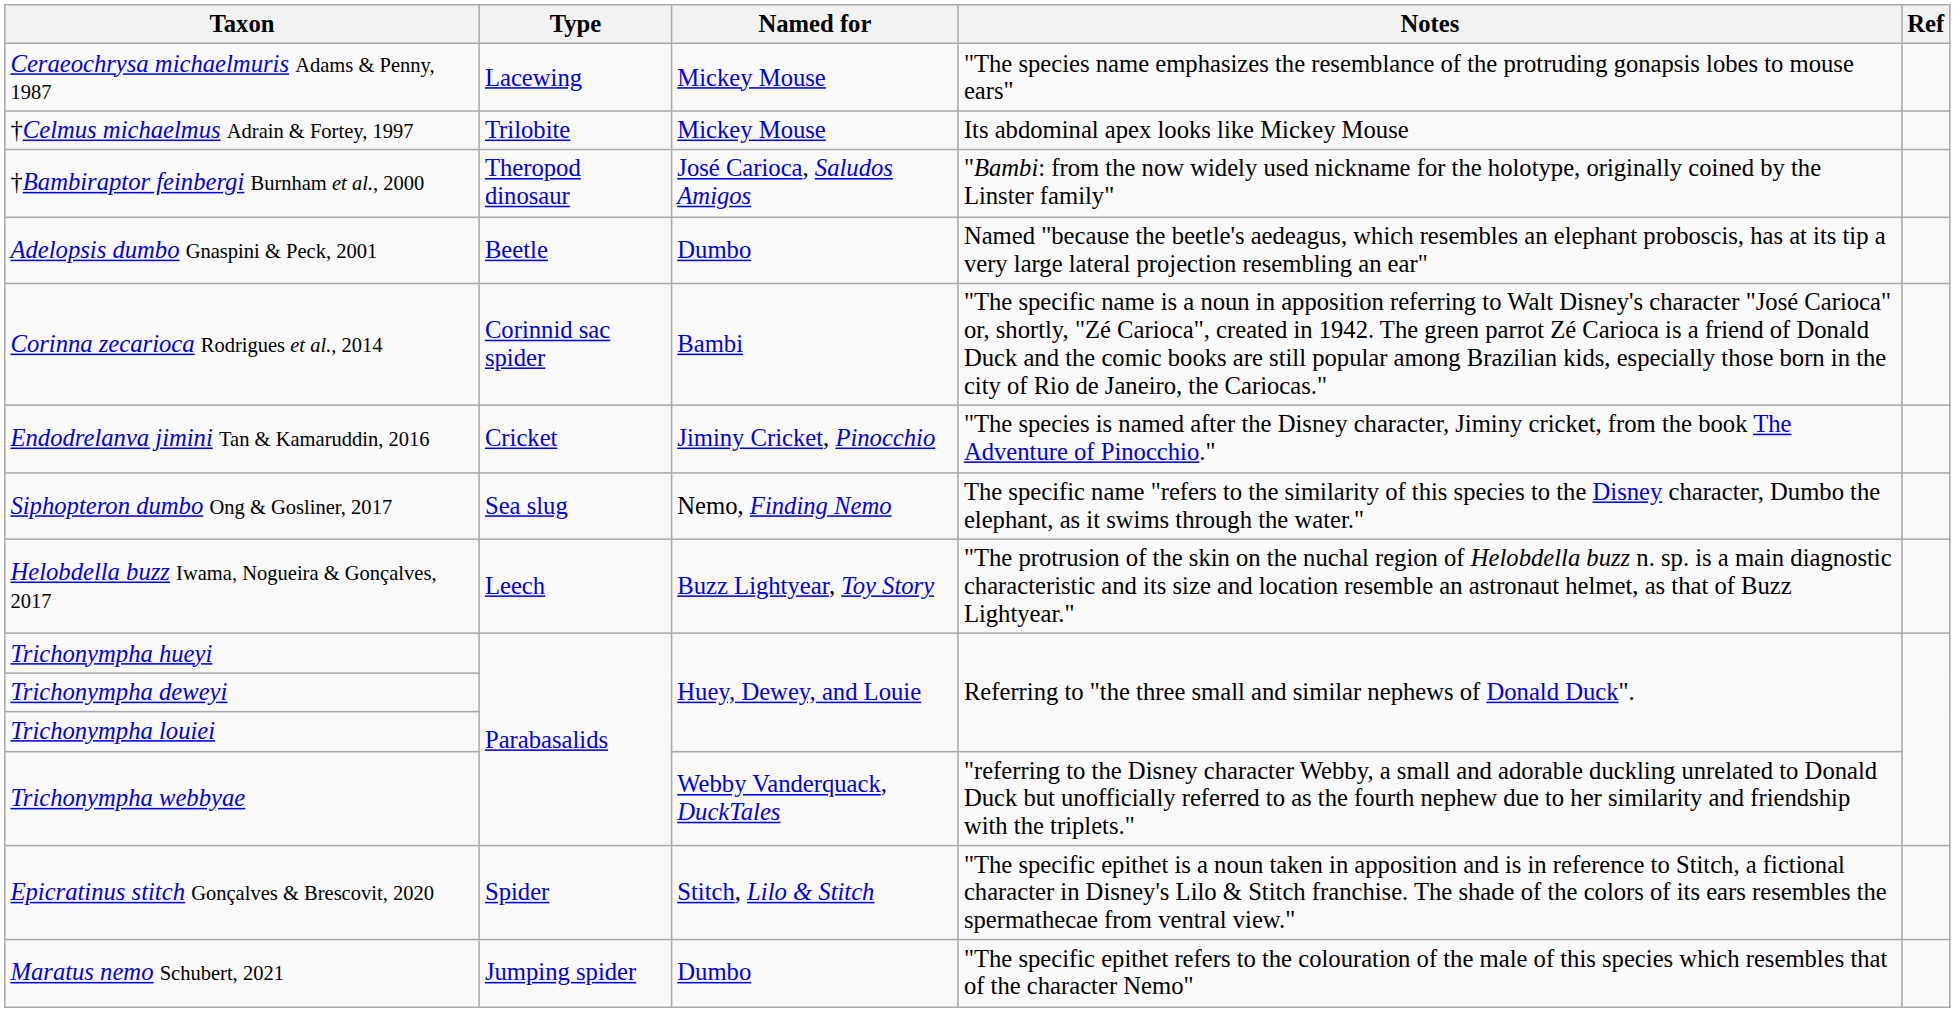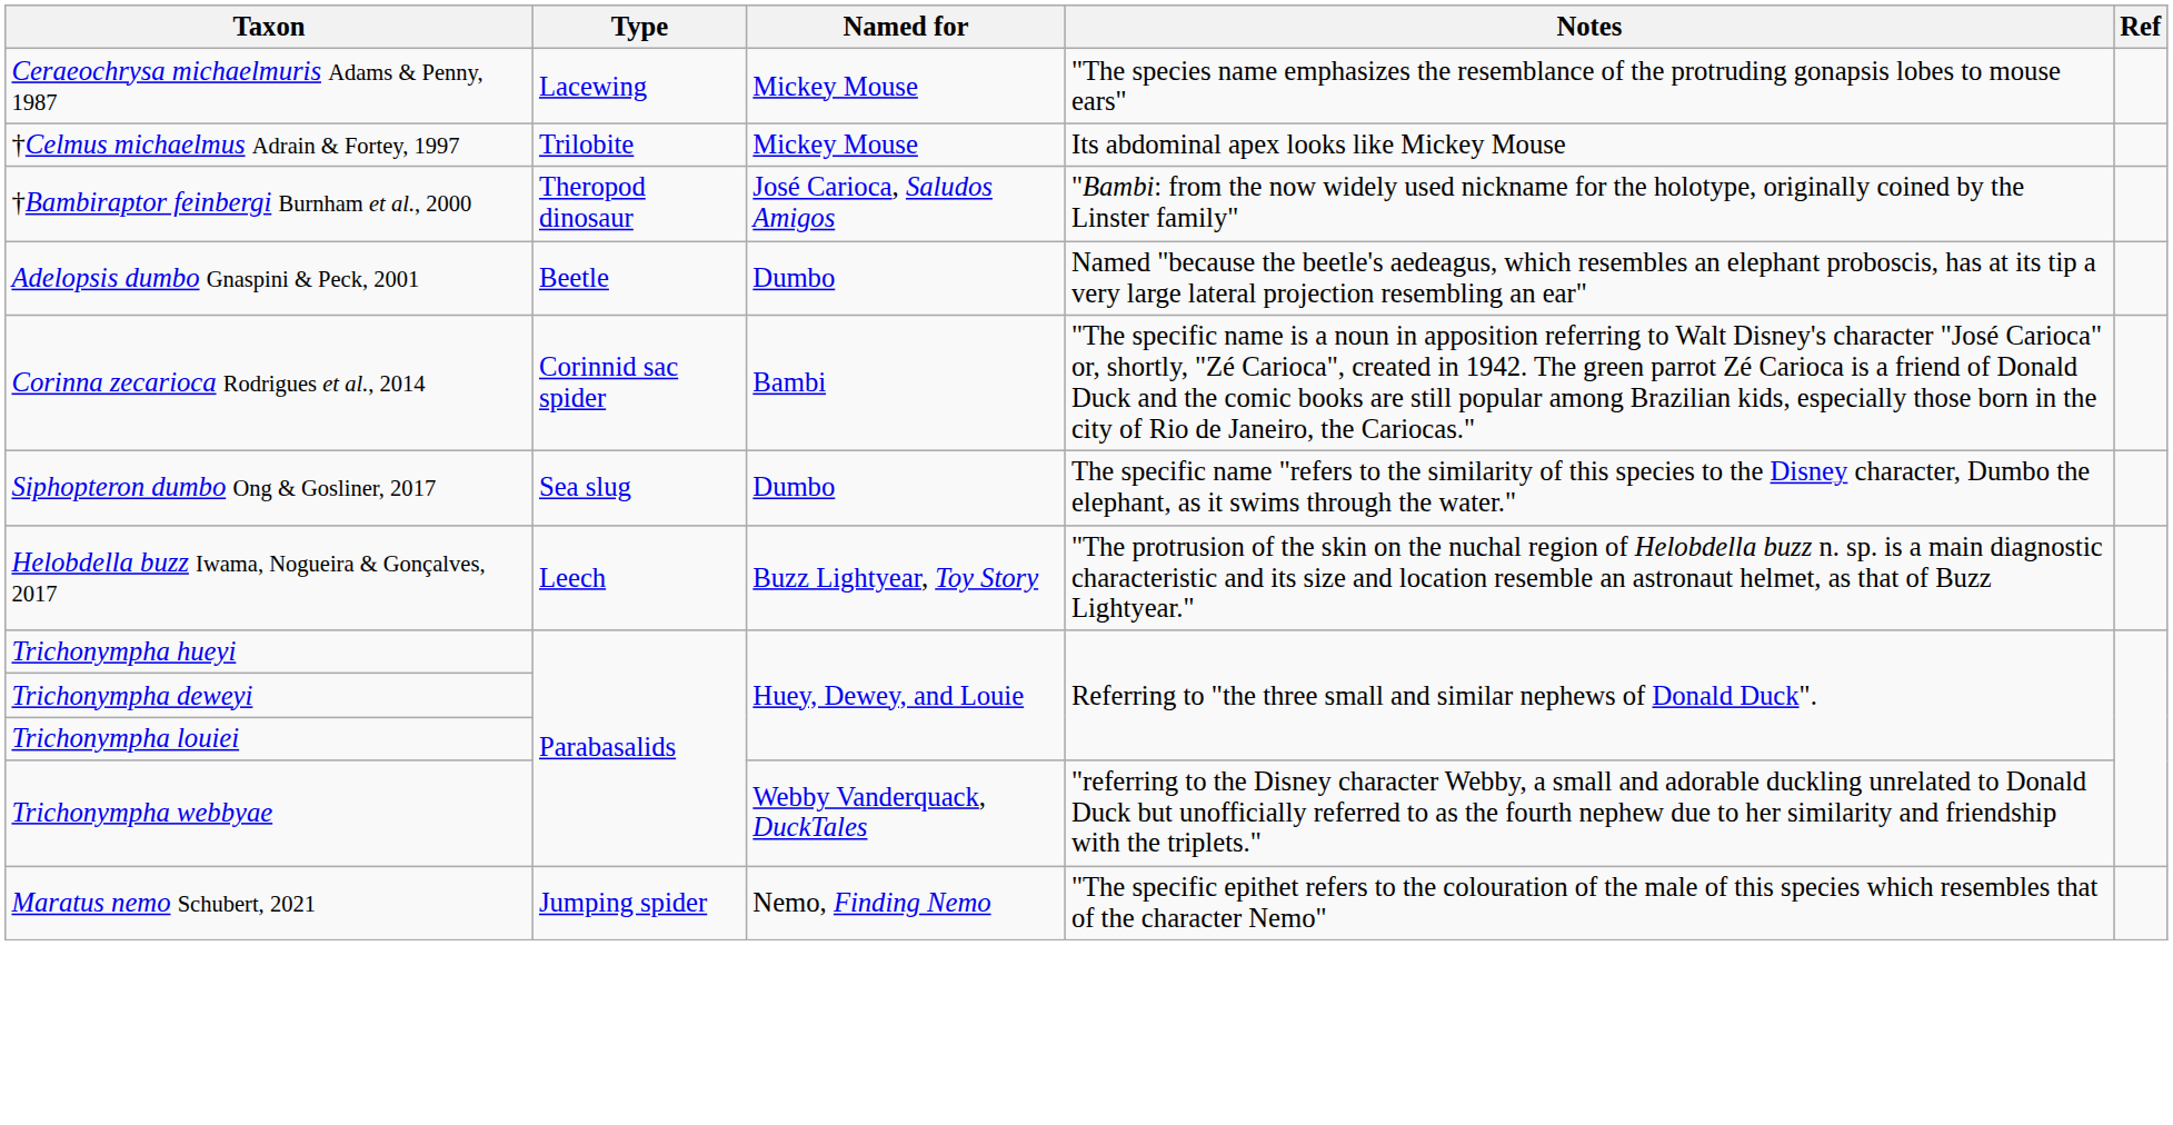- row: Endodrelanva jimini Tan & Kamaruddin, 2016 | Cricket | Jiminy Cricket, Pinocchio | "The species is named after the Disney character, Jiminy cricket, from the book The Adventure of Pinocchio."
Siphopteron dumbo Ong & Gosliner, 2017 | Named for: Nemo, Finding Nemo -> Dumbo
- row: Epicratinus stitch Gonçalves & Brescovit, 2020 | Spider | Stitch, Lilo & Stitch | "The specific epithet is a noun taken in apposition and is in reference to Stitch, a fictional character in Disney's Lilo & Stitch franchise. The shade of the colors of its ears resembles the spermathecae from ventral view."
Maratus nemo Schubert, 2021 | Named for: Dumbo -> Nemo, Finding Nemo
